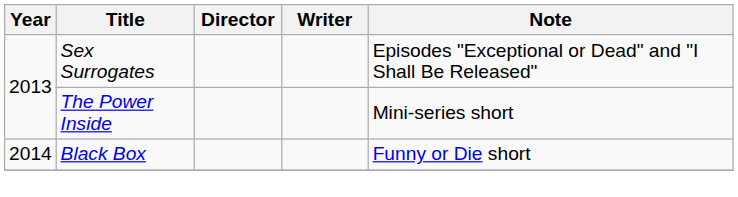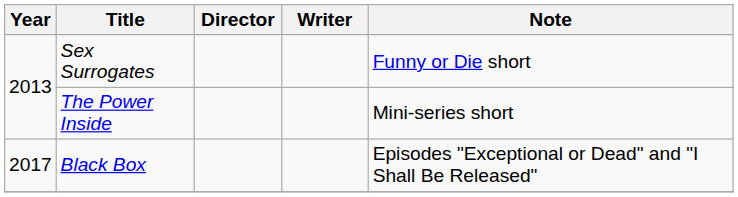Sex Surrogates | Note: Episodes "Exceptional or Dead" and "I Shall Be Released" -> Funny or Die short
Black Box | Year: 2014 -> 2017
Black Box | Note: Funny or Die short -> Episodes "Exceptional or Dead" and "I Shall Be Released"
